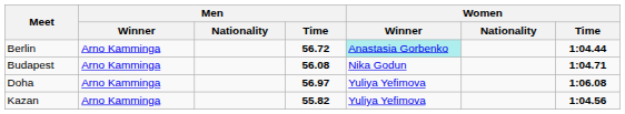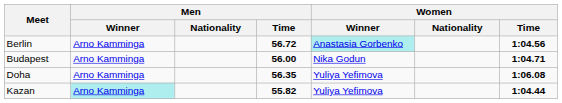Berlin | Women / Time: 1:04.44 -> 1:04.56
Budapest | Men / Time: 56.08 -> 56.00
Doha | Men / Time: 56.97 -> 56.35
Kazan | Men / Winner: no background -> paleturquoise background
Kazan | Women / Time: 1:04.56 -> 1:04.44
